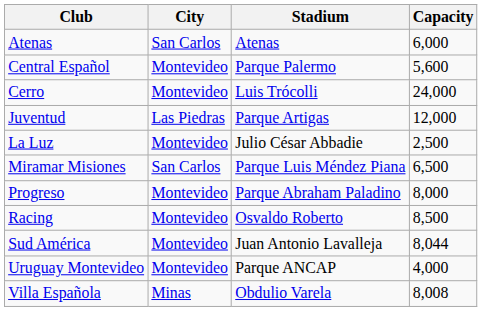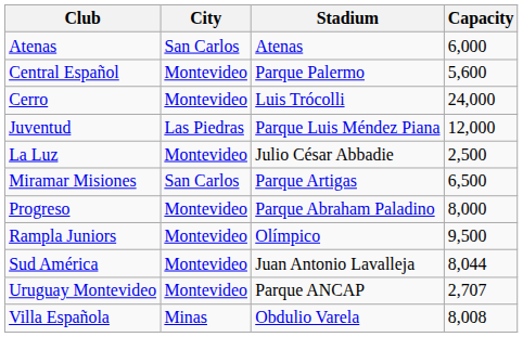Juventud | Stadium: Parque Artigas -> Parque Luis Méndez Piana
Miramar Misiones | Stadium: Parque Luis Méndez Piana -> Parque Artigas
- row: Racing | Montevideo | Osvaldo Roberto | 8,500
+ row: Rampla Juniors | Montevideo | Olímpico | 9,500
Uruguay Montevideo | Capacity: 4,000 -> 2,707
